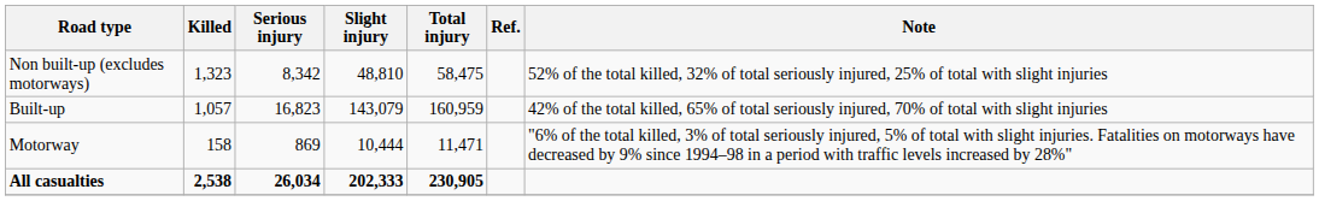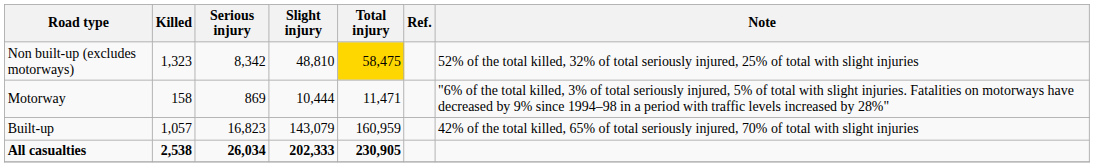Non built-up (excludes motorways) | Total injury: no background -> gold background
rows swapped: Built-up <-> Motorway
